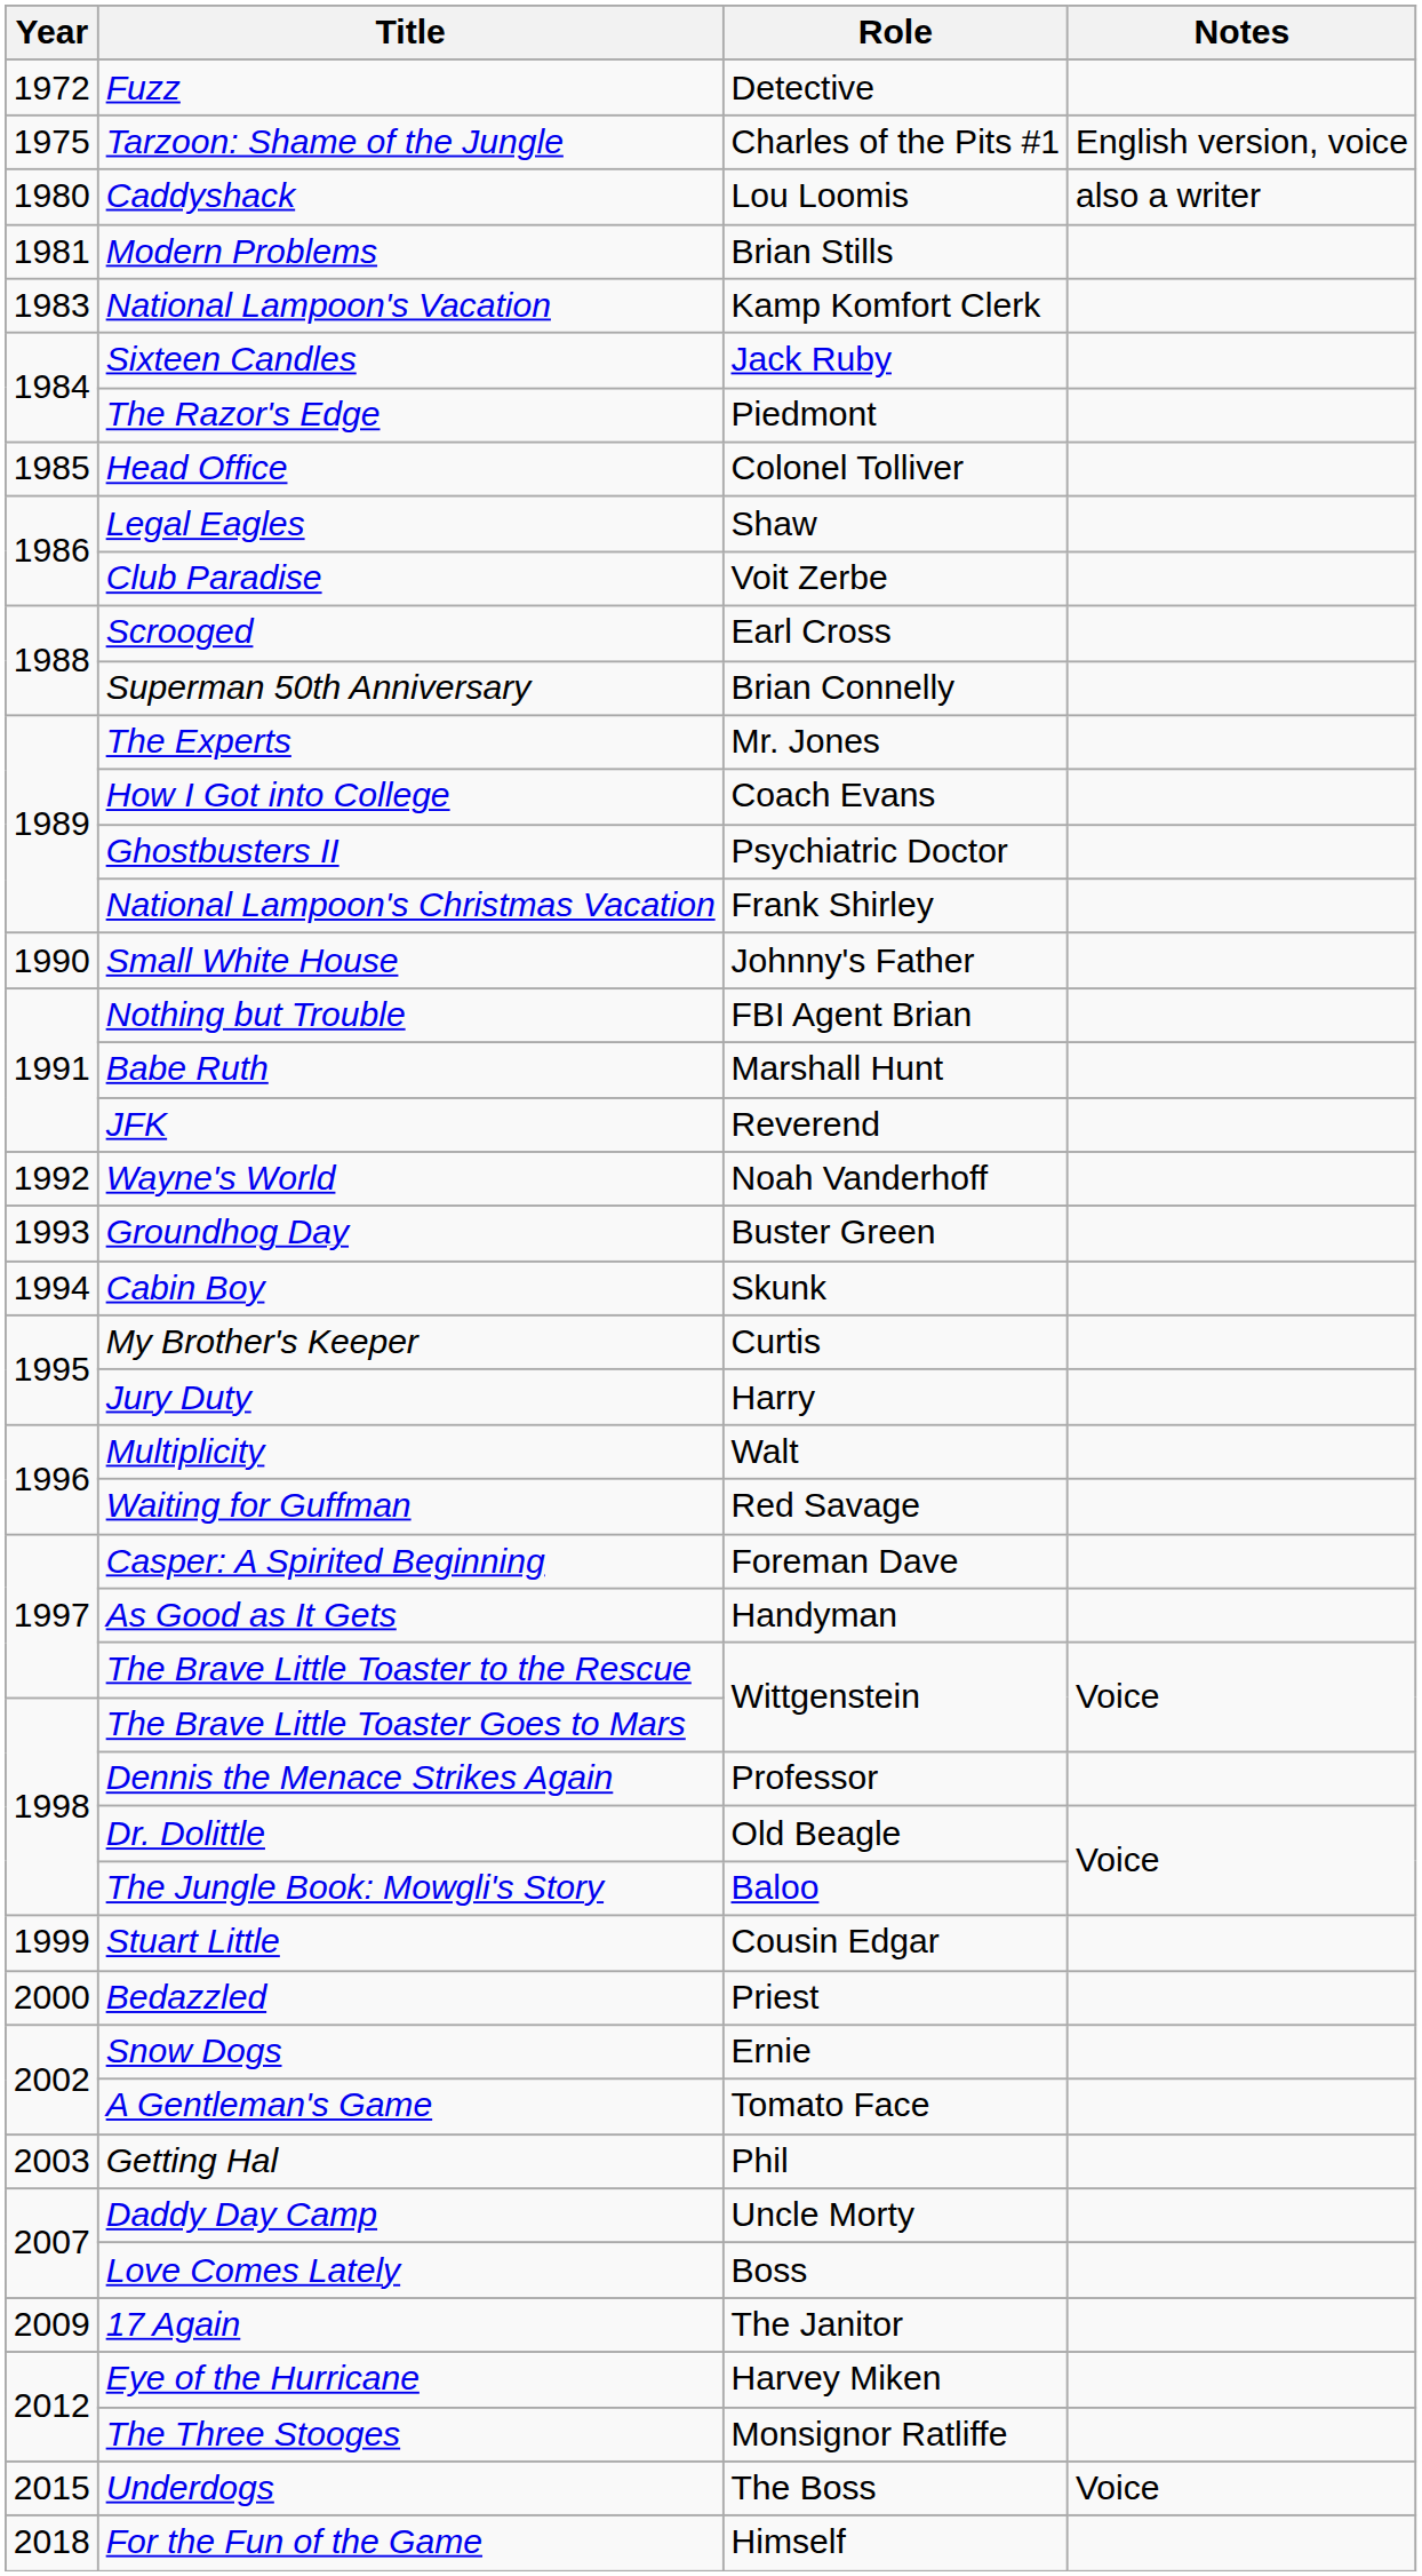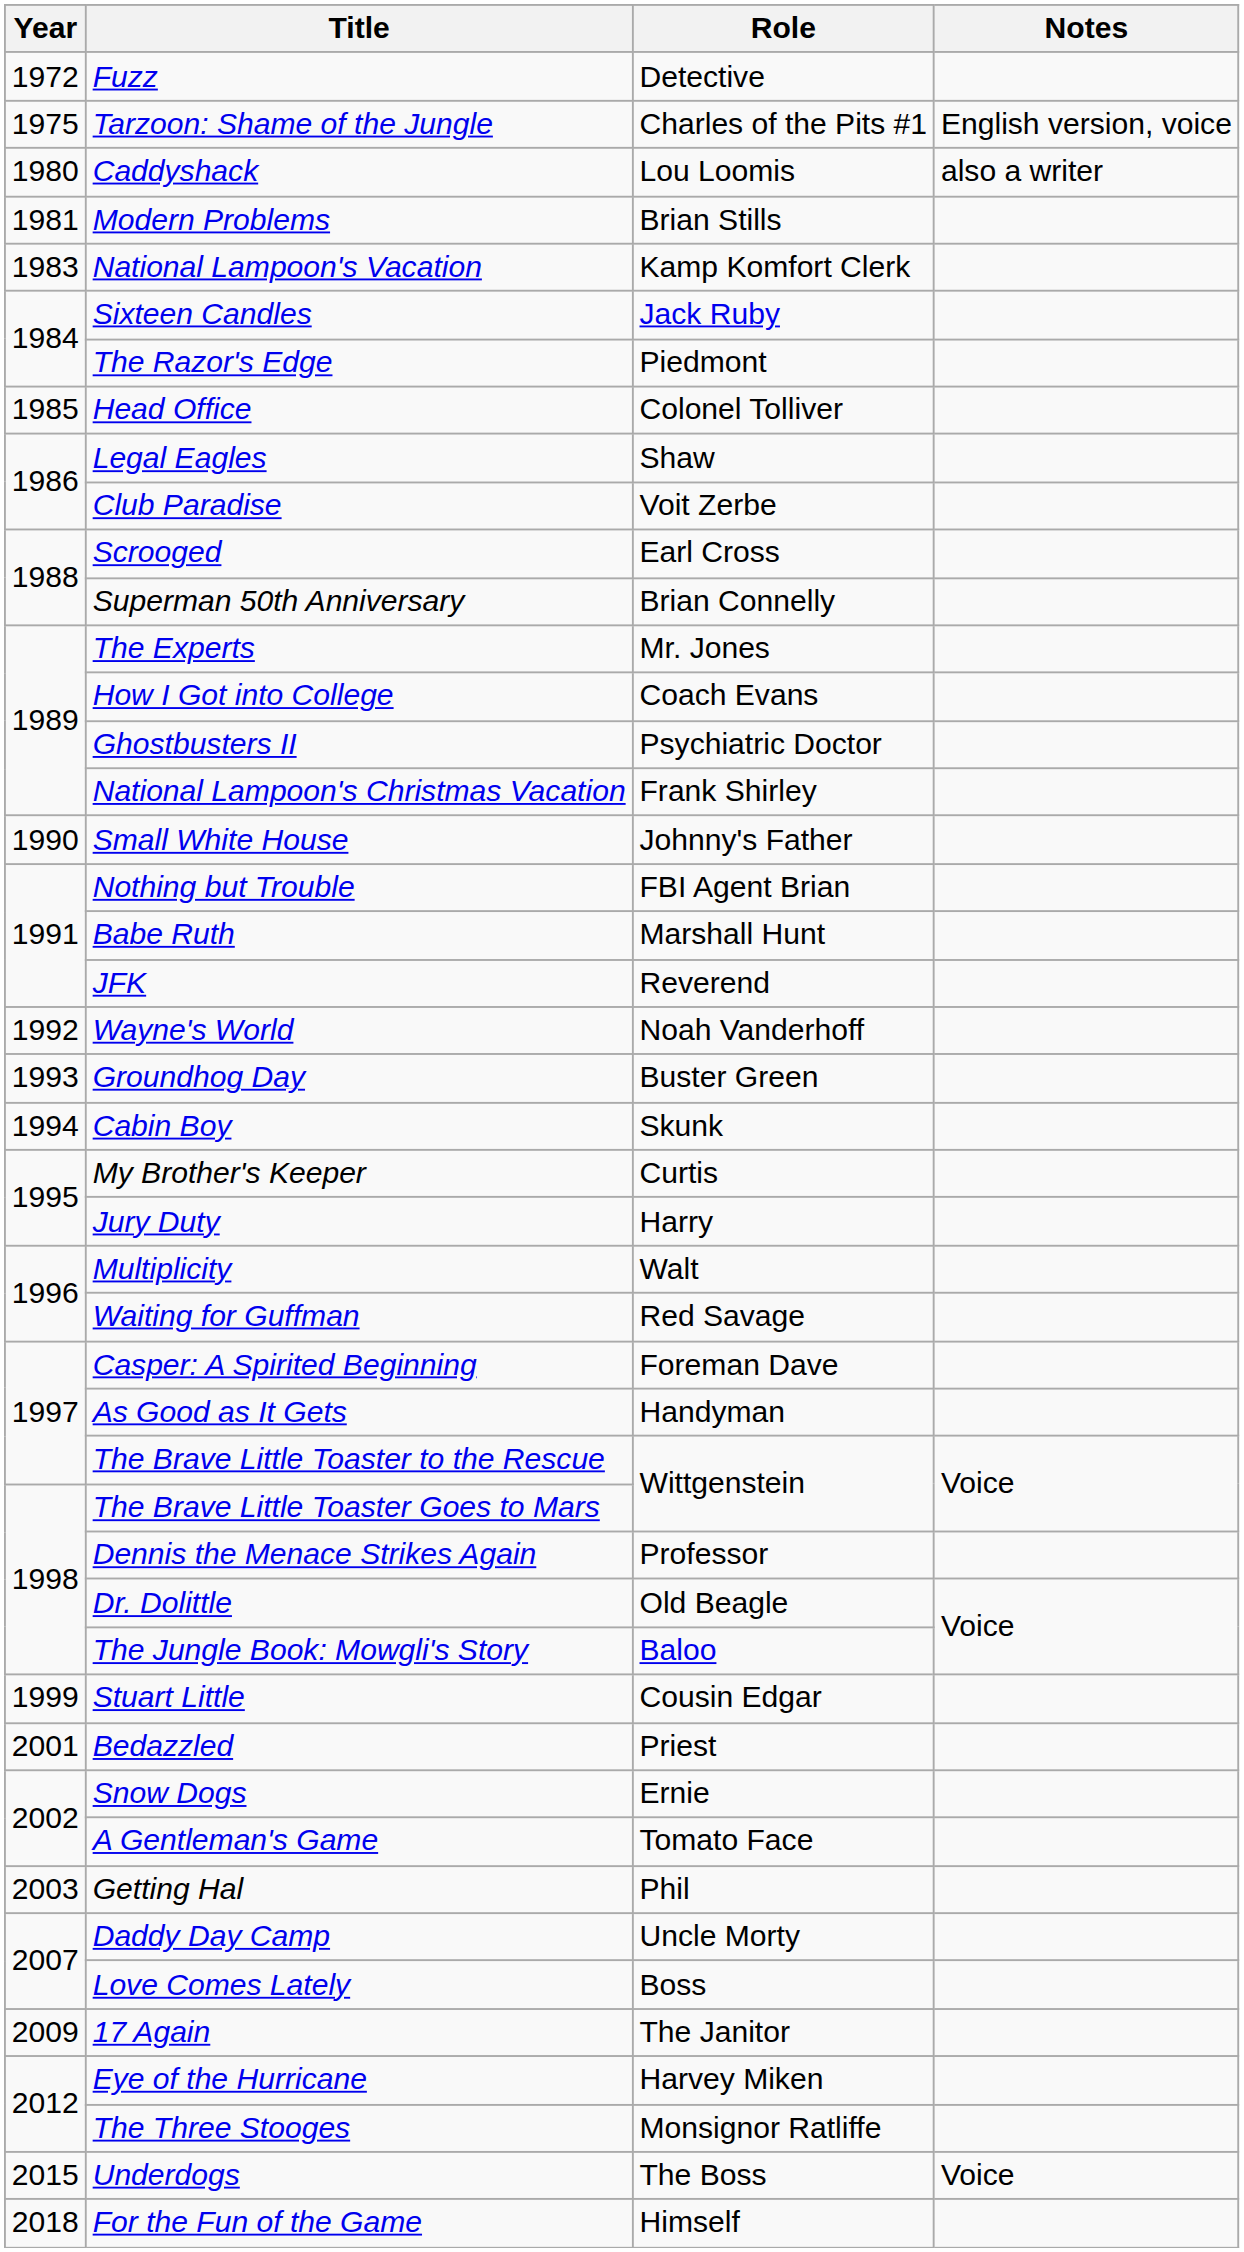Bedazzled | Year: 2000 -> 2001
